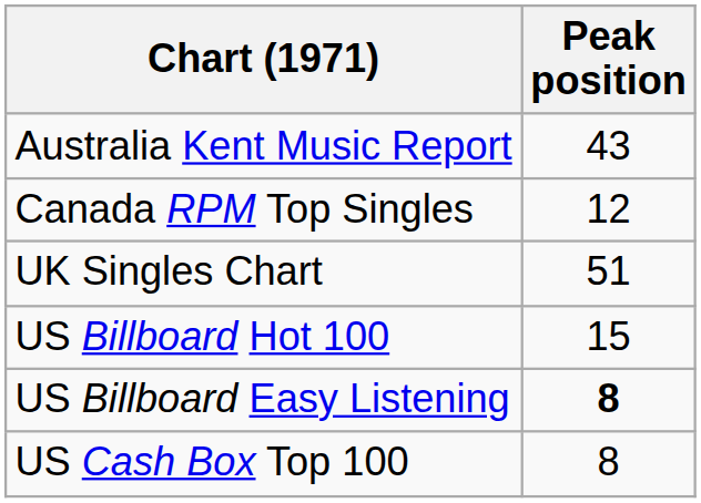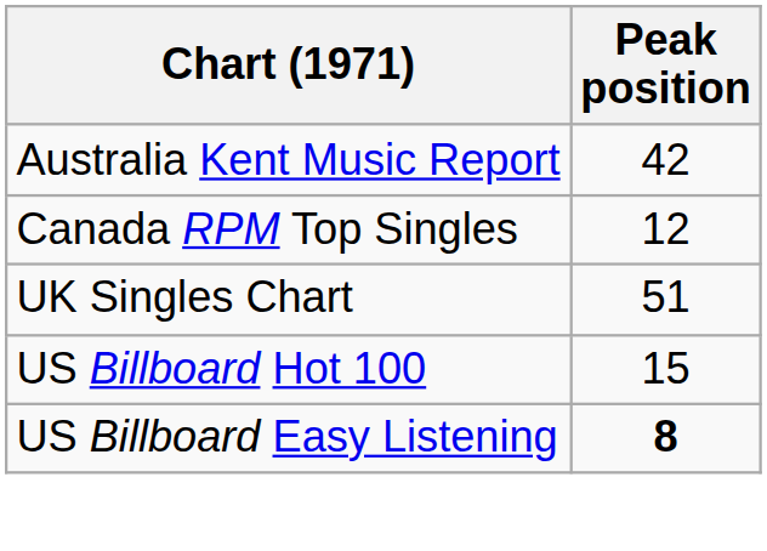Australia Kent Music Report | Peak position: 43 -> 42
- row: US Cash Box Top 100 | 8
